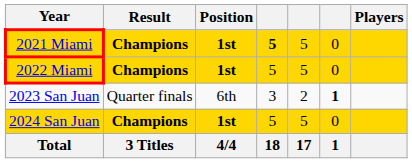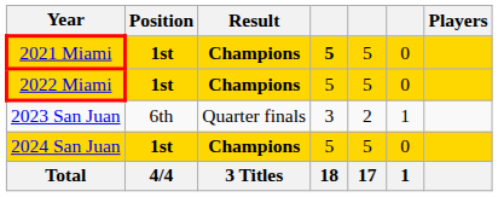columns swapped: Result <-> Position
2023 San Juan | column 6: bold -> normal
